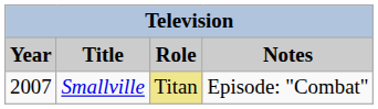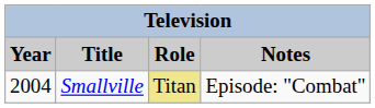Smallville | Year: 2007 -> 2004
